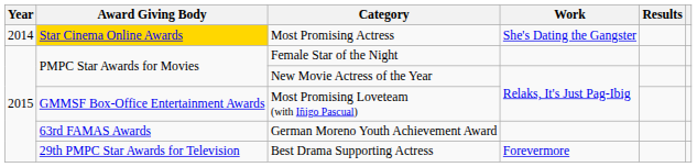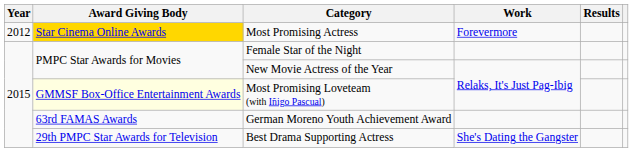Most Promising Actress | Year: 2014 -> 2012
Most Promising Actress | Work: She's Dating the Gangster -> Forevermore
Most Promising Loveteam (with Iñigo Pascual) | Award Giving Body: no background -> lightyellow background
Best Drama Supporting Actress | Work: Forevermore -> She's Dating the Gangster
